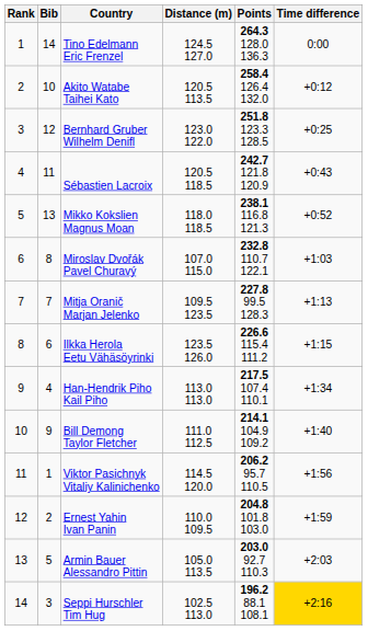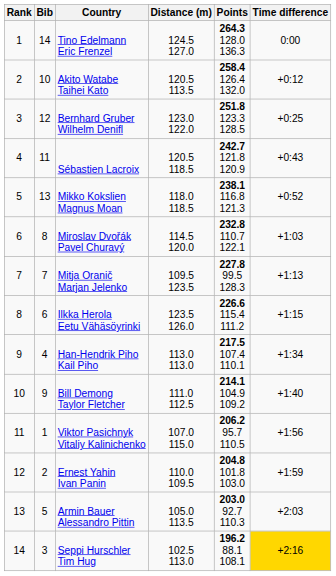Miroslav Dvořák Pavel Churavý | Distance (m): 107.0 115.0 -> 114.5 120.0
Viktor Pasichnyk Vitaliy Kalinichenko | Distance (m): 114.5 120.0 -> 107.0 115.0
